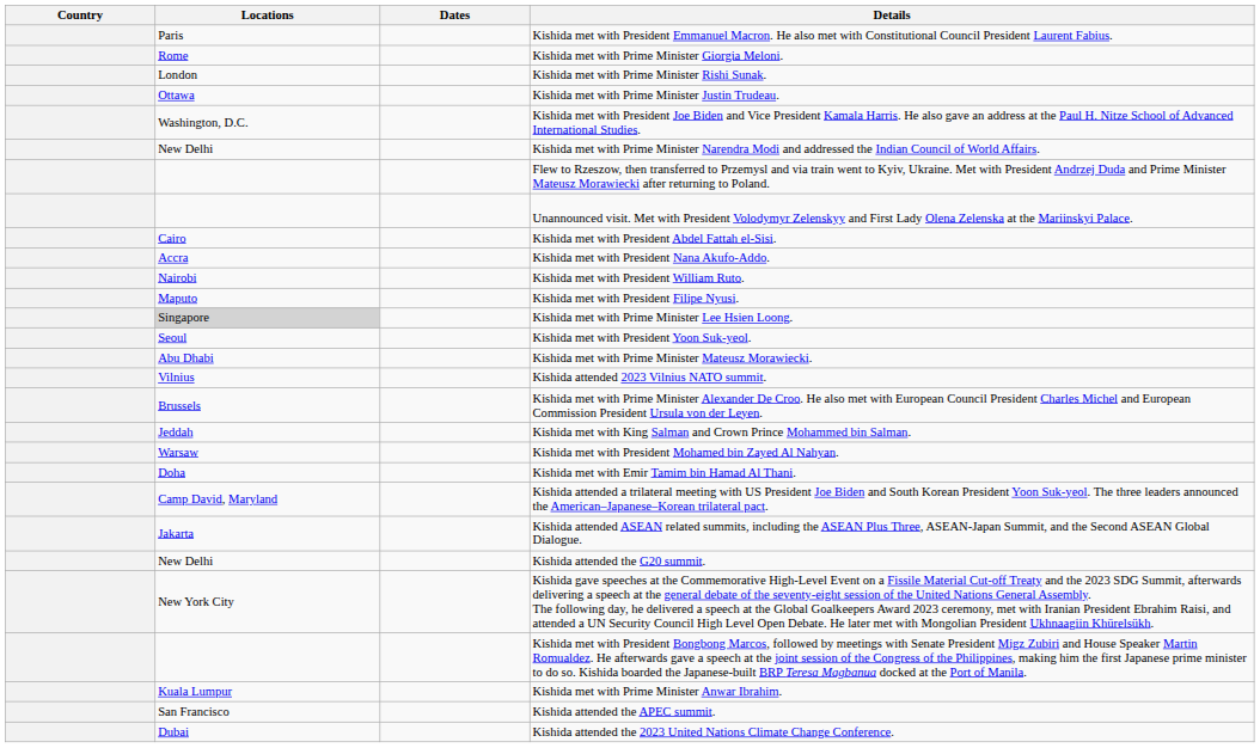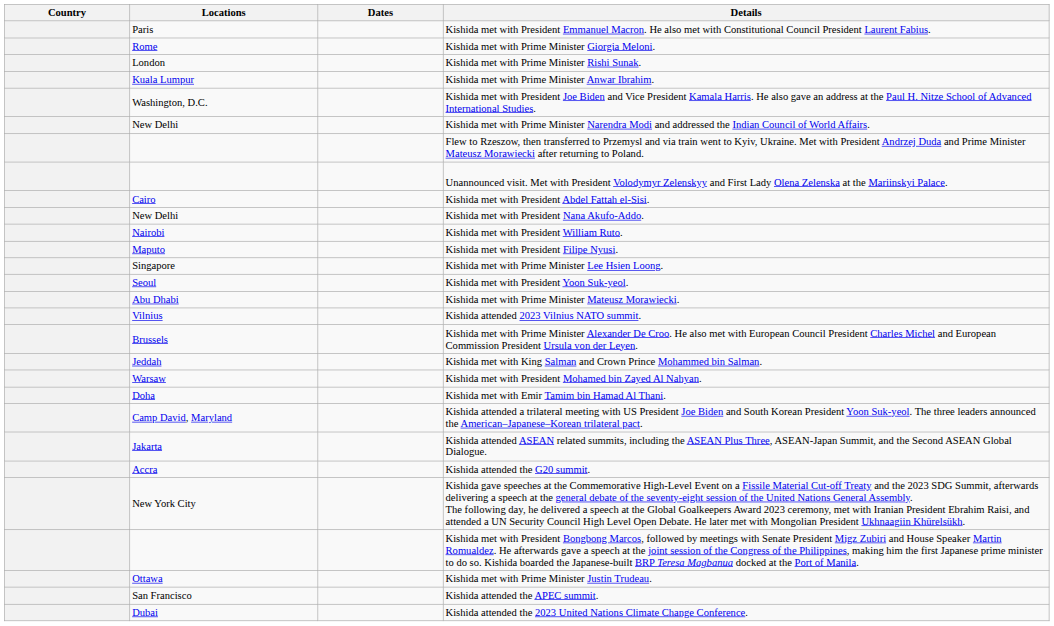rows swapped: Kishida met with Prime Minister Justin Trudeau. <-> Kishida met with Prime Minister Anwar Ibrahim.
Kishida met with President Nana Akufo-Addo. | Locations: Accra -> New Delhi
Kishida met with Prime Minister Lee Hsien Loong. | Locations: lightgrey background -> no background
Kishida attended the G20 summit. | Locations: New Delhi -> Accra
